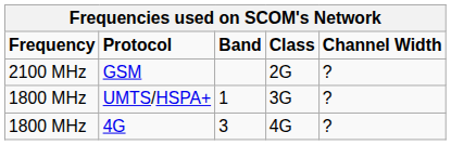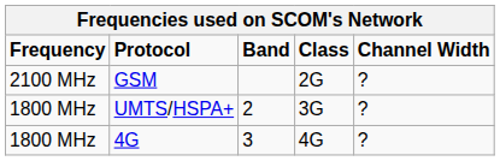UMTS/HSPA+ | Band: 1 -> 2
